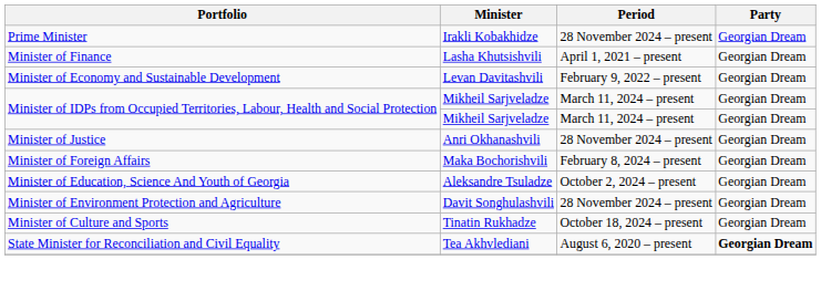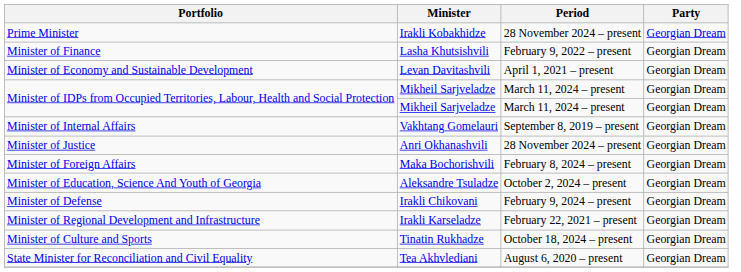Minister of Finance | Period: April 1, 2021 – present -> February 9, 2022 – present
Minister of Economy and Sustainable Development | Period: February 9, 2022 – present -> April 1, 2021 – present
+ row: Minister of Internal Affairs | Vakhtang Gomelauri | September 8, 2019 – present | Georgian Dream
- row: Minister of Environment Protection and Agriculture | Davit Songhulashvili | 28 November 2024 – present | Georgian Dream
+ row: Minister of Defense | Irakli Chikovani | February 9, 2024 – present | Georgian Dream
+ row: Minister of Regional Development and Infrastructure | Irakli Karseladze | February 22, 2021 – present | Georgian Dream
State Minister for Reconciliation and Civil Equality | Party: bold -> normal
